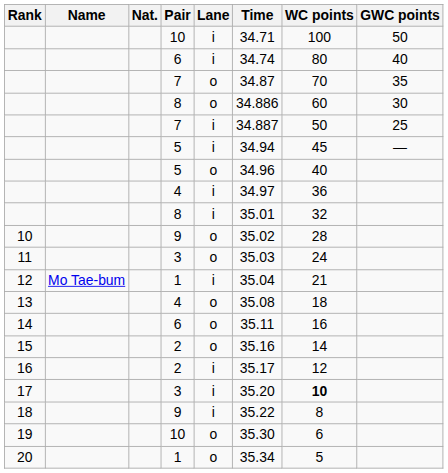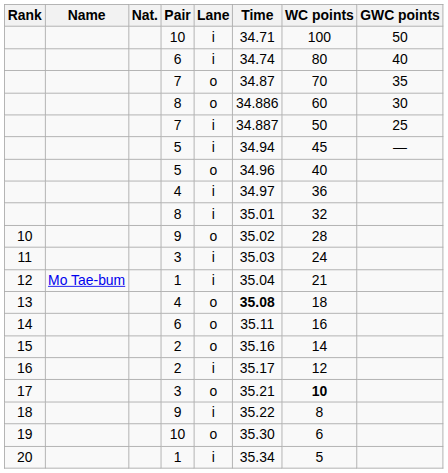11 | Lane: o -> i
13 | Time: normal -> bold
17 | Lane: i -> o
17 | Time: 35.20 -> 35.21
20 | Lane: o -> i
